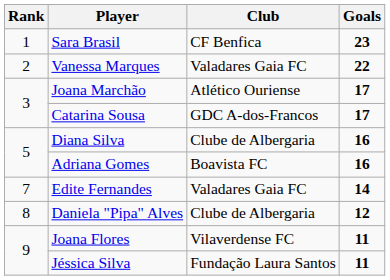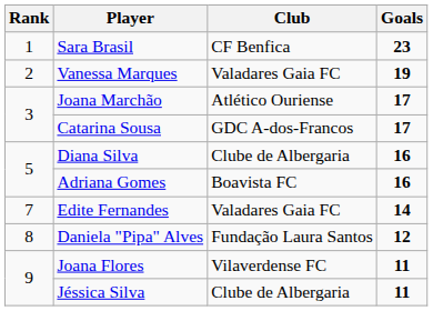Vanessa Marques | Goals: 22 -> 19
Daniela "Pipa" Alves | Club: Clube de Albergaria -> Fundação Laura Santos
Jéssica Silva | Club: Fundação Laura Santos -> Clube de Albergaria
